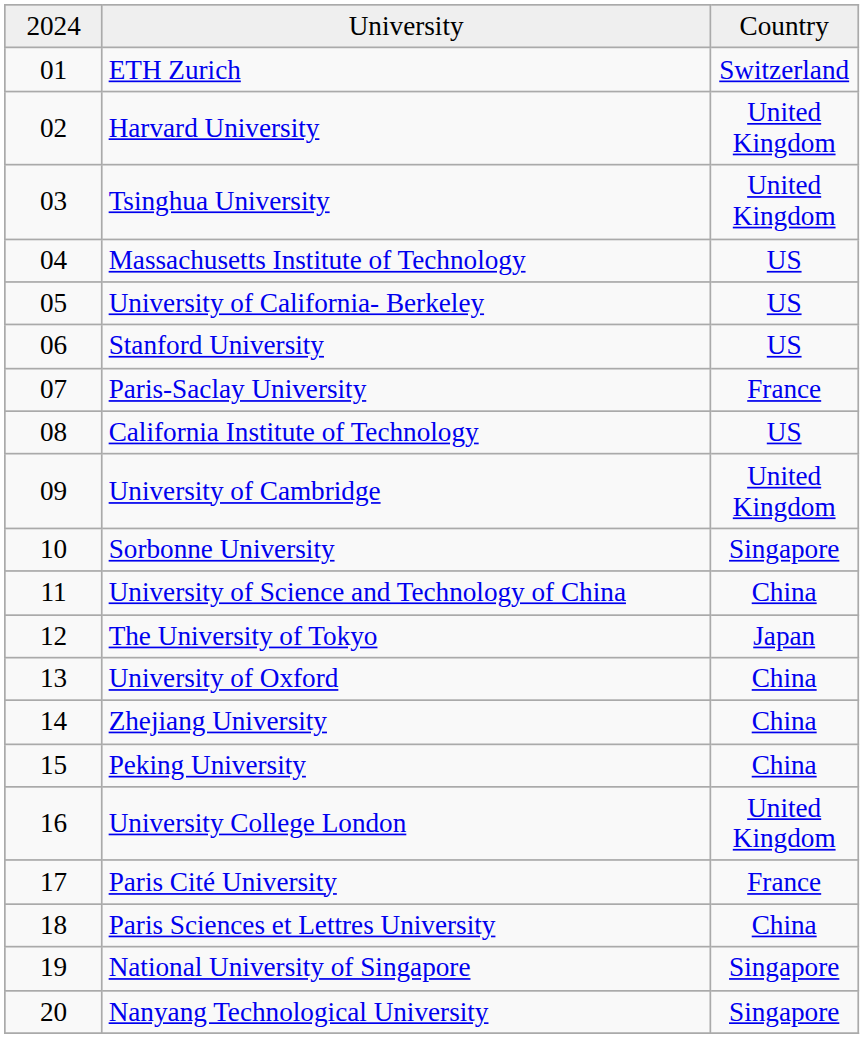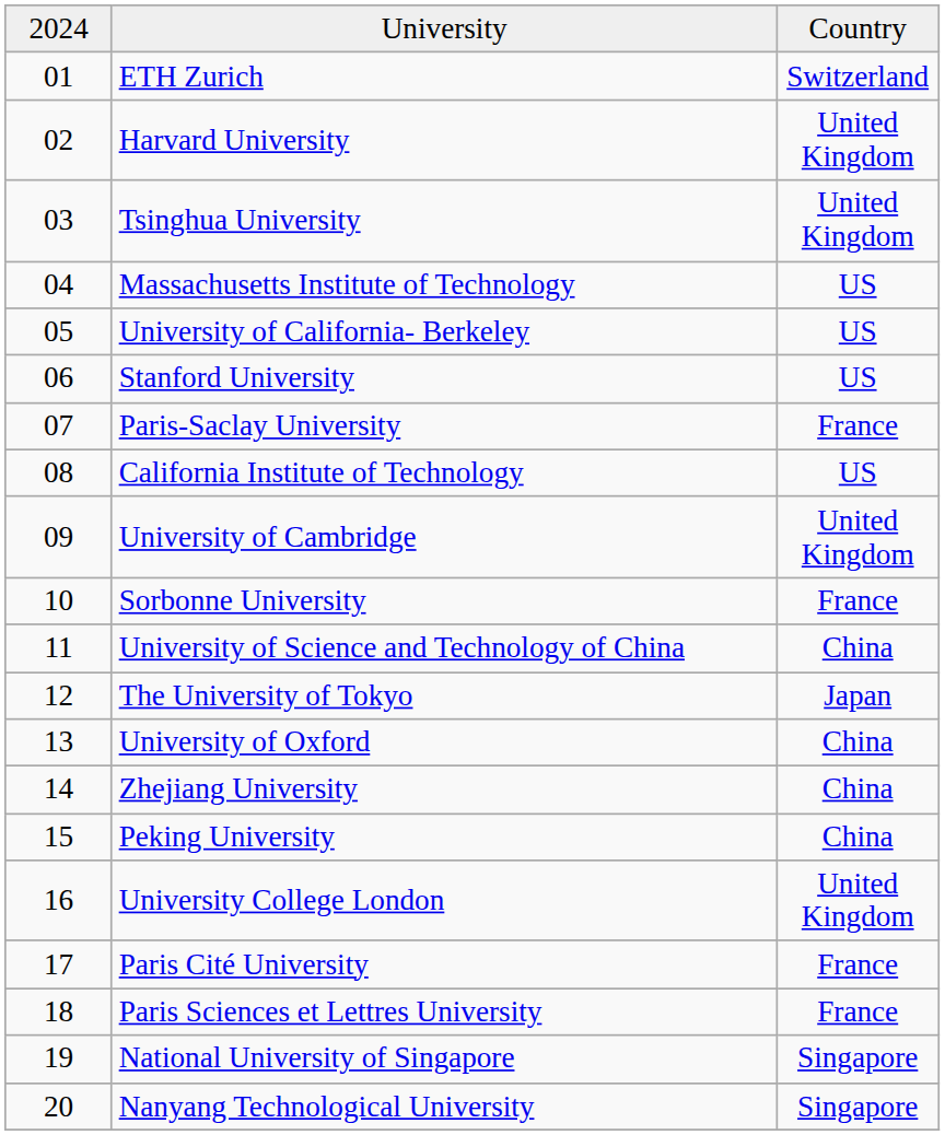Sorbonne University | column 3: Singapore -> France
Paris Sciences et Lettres University | column 3: China -> France
